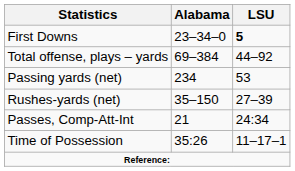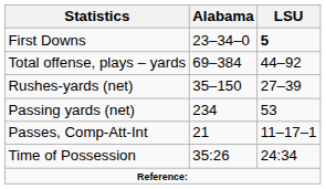rows swapped: Rushes-yards (net) <-> Passing yards (net)
Passes, Comp-Att-Int | LSU: 24:34 -> 11–17–1
Time of Possession | LSU: 11–17–1 -> 24:34
